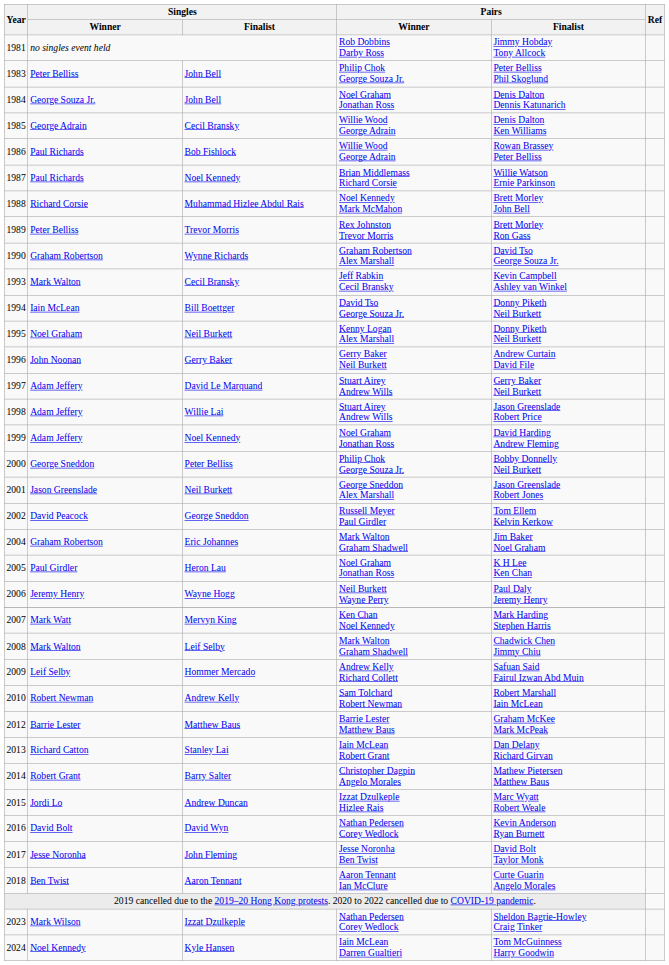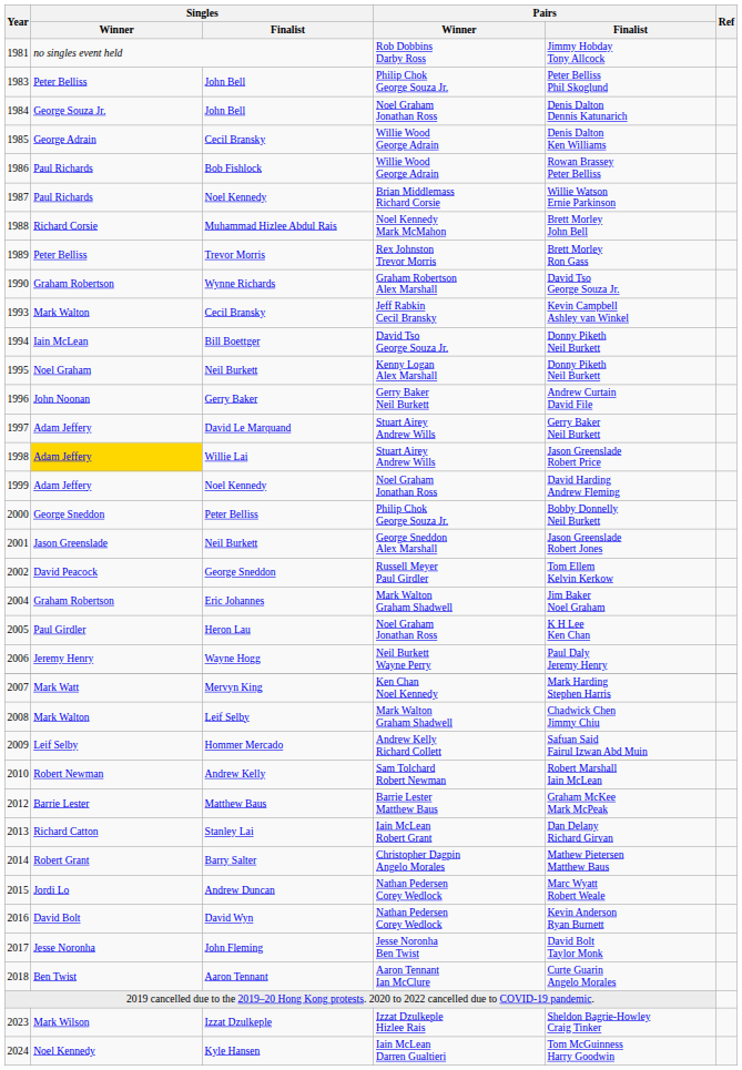1998 | Singles / Winner: no background -> gold background
2015 | Pairs / Winner: Izzat Dzulkeple Hizlee Rais -> Nathan Pedersen Corey Wedlock
2023 | Pairs / Winner: Nathan Pedersen Corey Wedlock -> Izzat Dzulkeple Hizlee Rais
